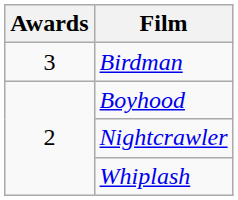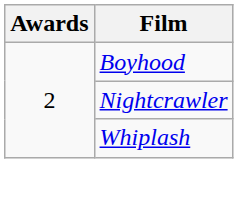- row: 3 | Birdman
